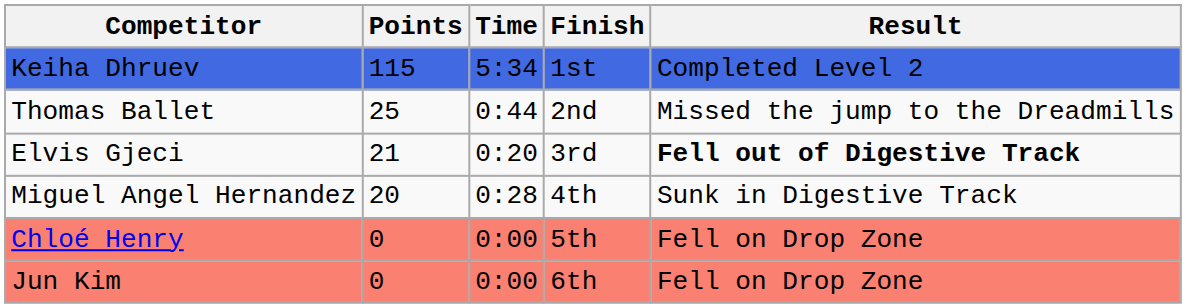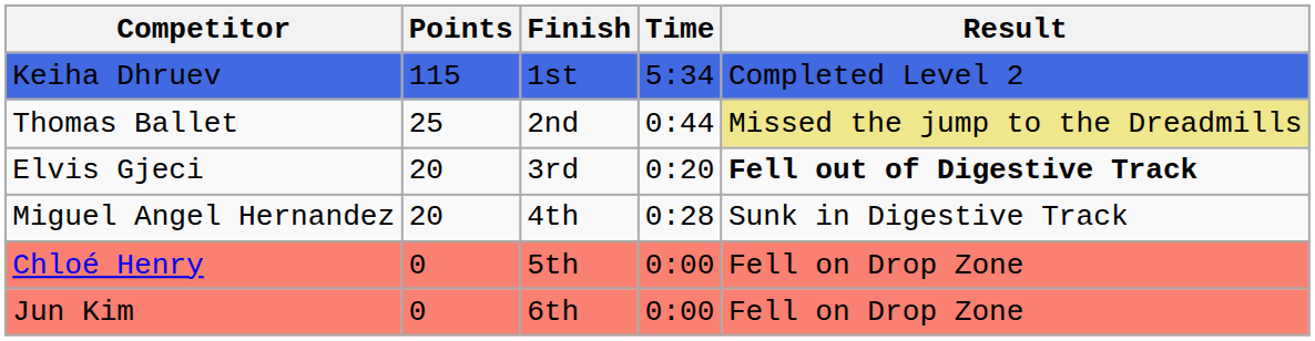columns swapped: Time <-> Finish
Thomas Ballet | Result: no background -> khaki background
Elvis Gjeci | Points: 21 -> 20
